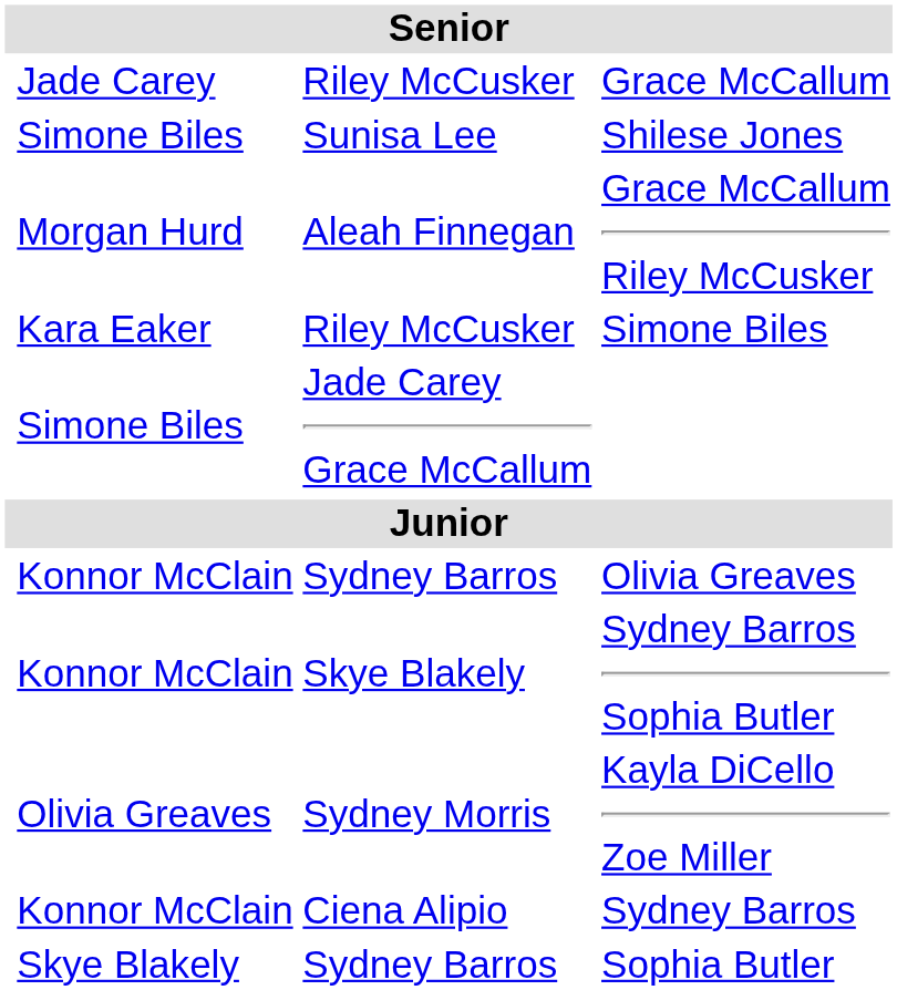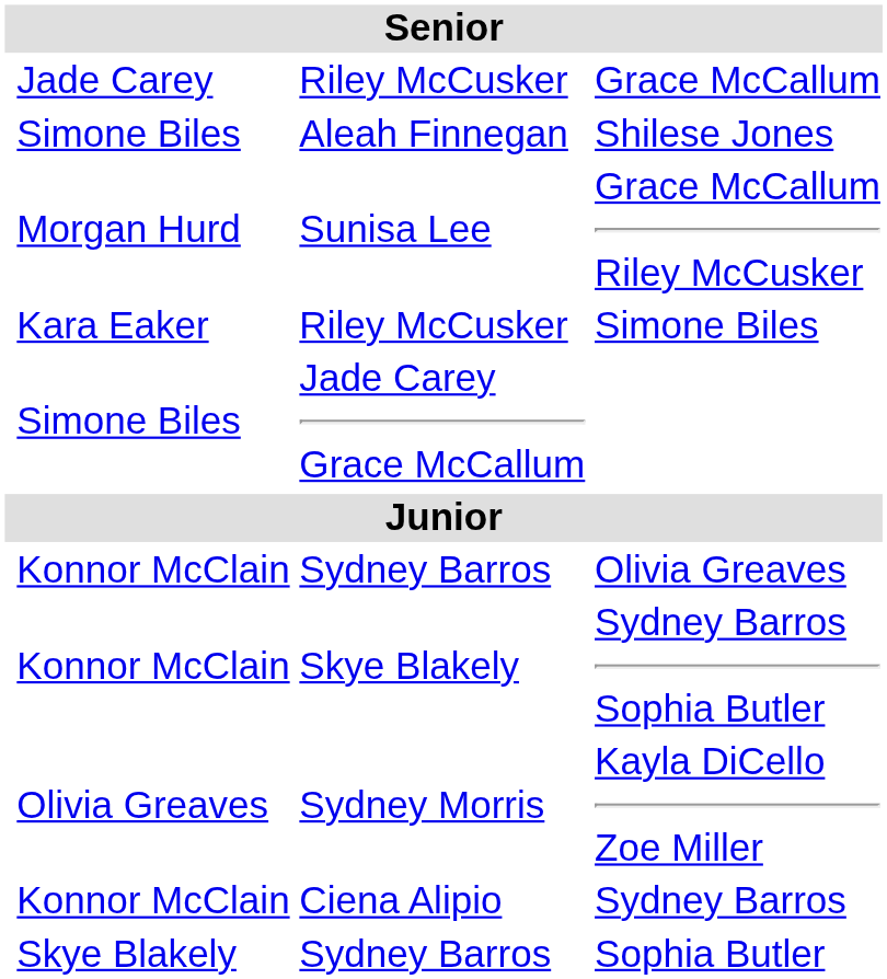Shilese Jones | column 3: Sunisa Lee -> Aleah Finnegan
Grace McCallum Riley McCusker | column 3: Aleah Finnegan -> Sunisa Lee
